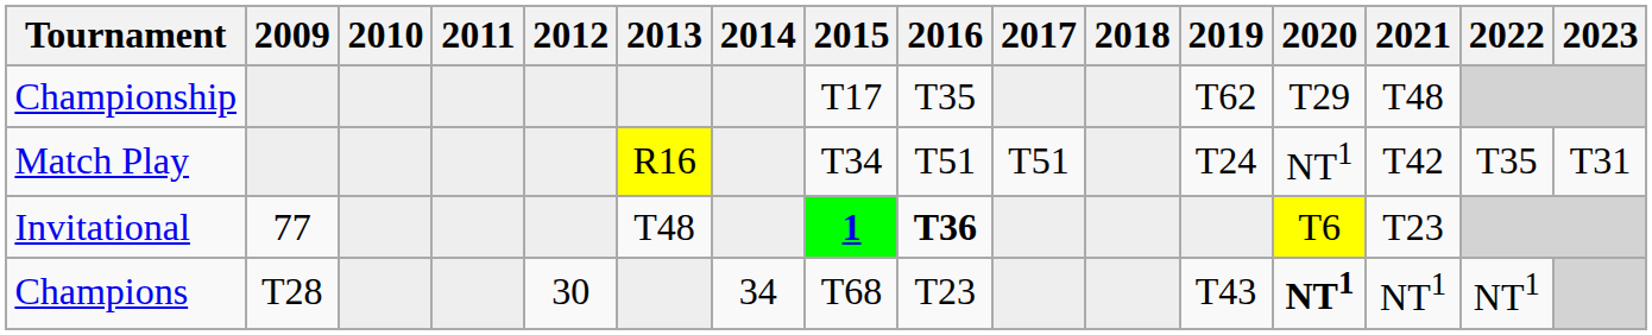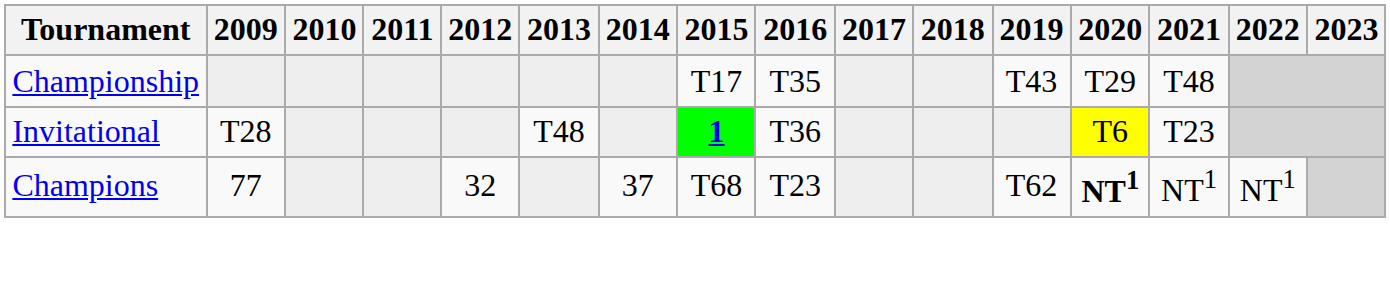Championship | 2019: T62 -> T43
- row: Match Play | R16 | T34 | T51 | T51 | T24 | NT1 | T42 | T35 | T31
Invitational | 2009: 77 -> T28
Invitational | 2016: bold -> normal
Champions | 2009: T28 -> 77
Champions | 2012: 30 -> 32
Champions | 2014: 34 -> 37
Champions | 2019: T43 -> T62
